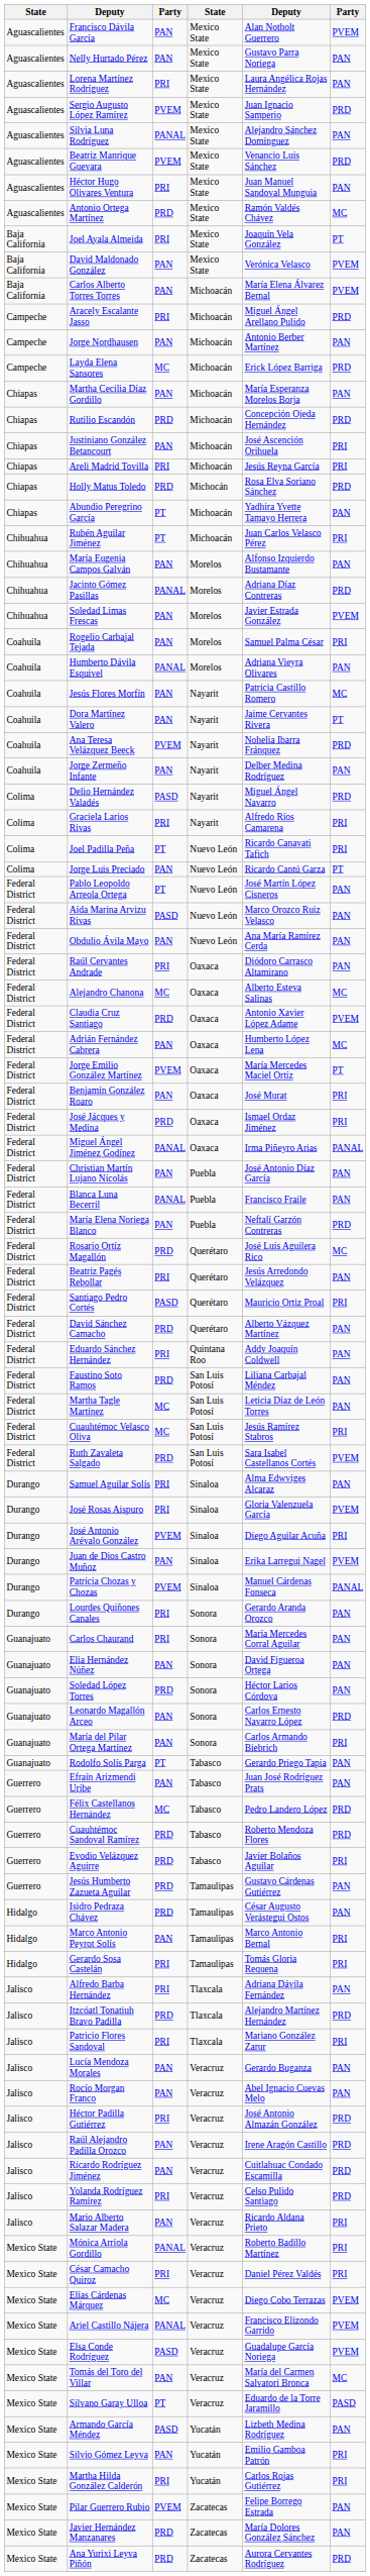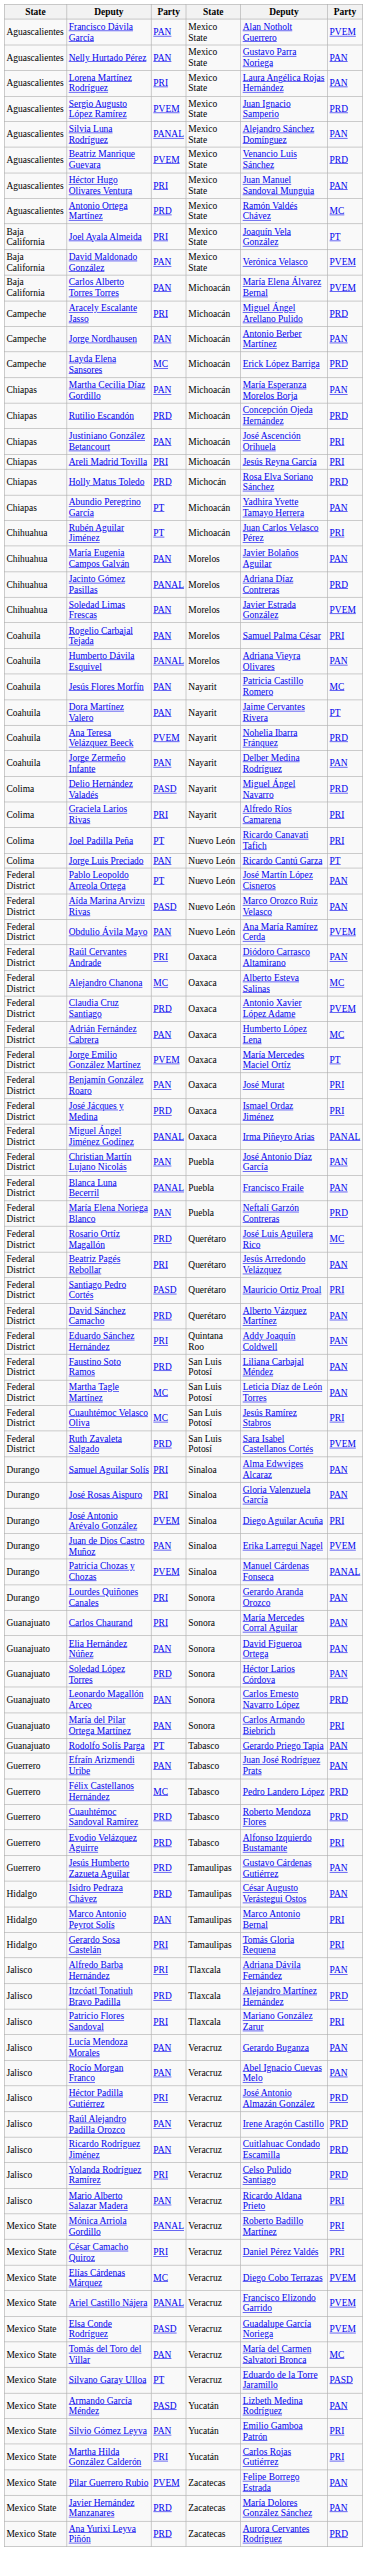María Eugenia Campos Galván | column 5: Alfonso Izquierdo Bustamante -> Javier Bolaños Aguilar
Obdulio Ávila Mayo | column 6: PAN -> PVEM
José Rosas Aispuro | column 6: PVEM -> PAN
Evodio Velázquez Aguirre | column 5: Javier Bolaños Aguilar -> Alfonso Izquierdo Bustamante
